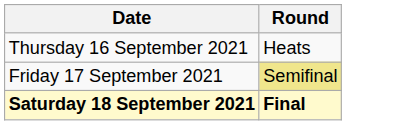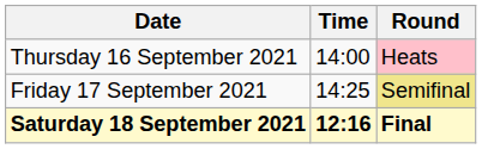+ column: Time | 14:00 | 14:25 | 12:16
Thursday 16 September 2021 | Round: no background -> pink background
